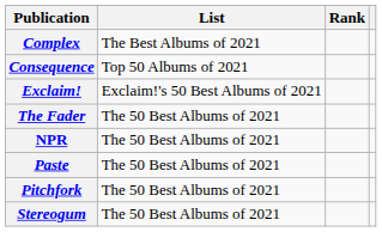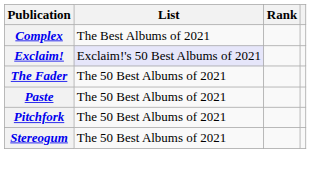- row: Consequence | Top 50 Albums of 2021
Exclaim! | List: no background -> lavender background
- row: NPR | The 50 Best Albums of 2021
